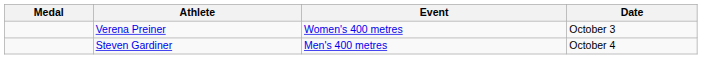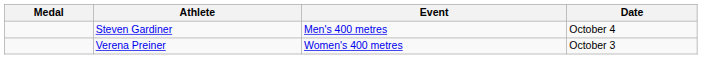rows swapped: Steven Gardiner <-> Verena Preiner
